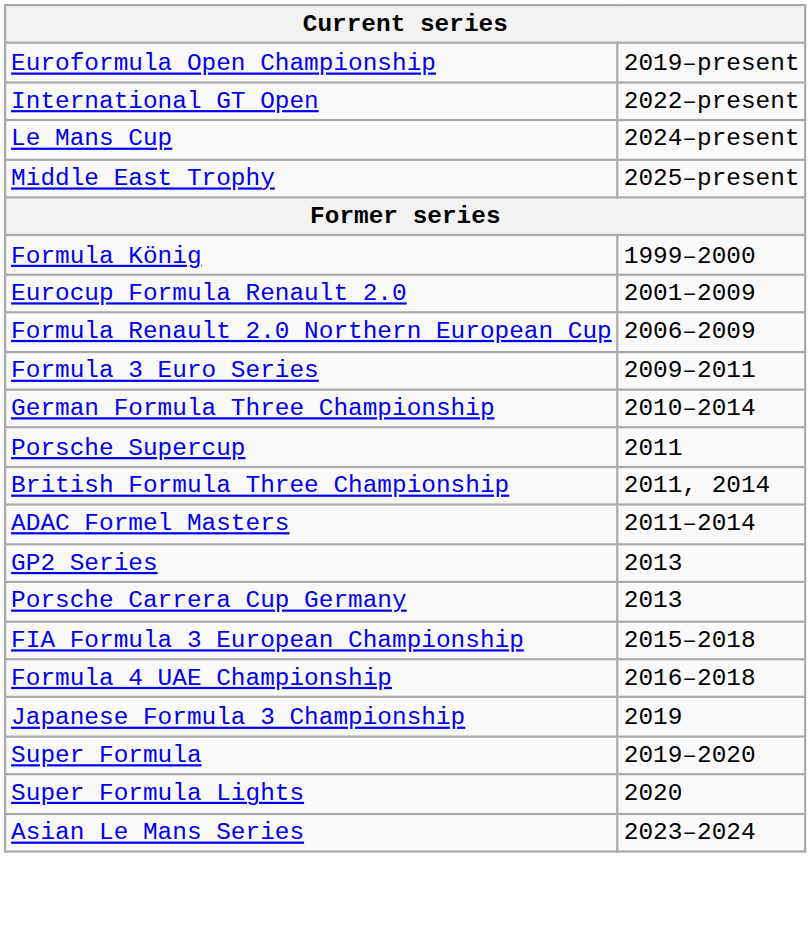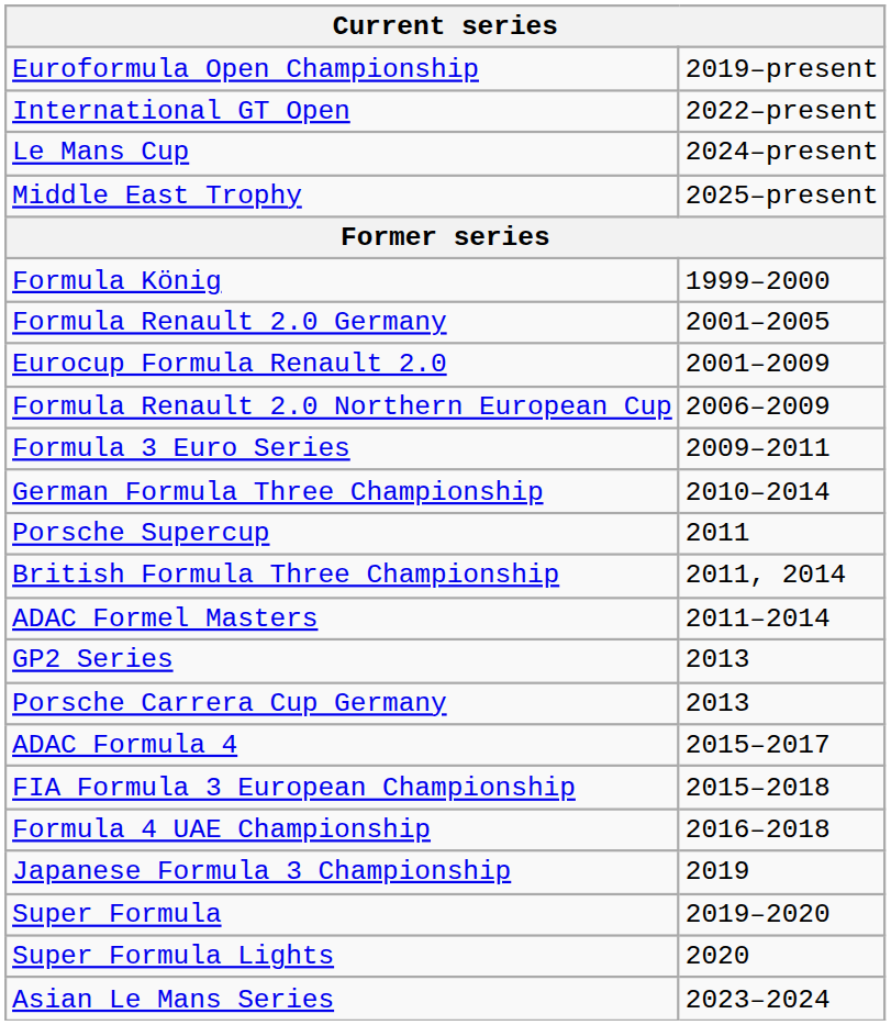+ row: Formula Renault 2.0 Germany | 2001–2005
+ row: ADAC Formula 4 | 2015–2017
